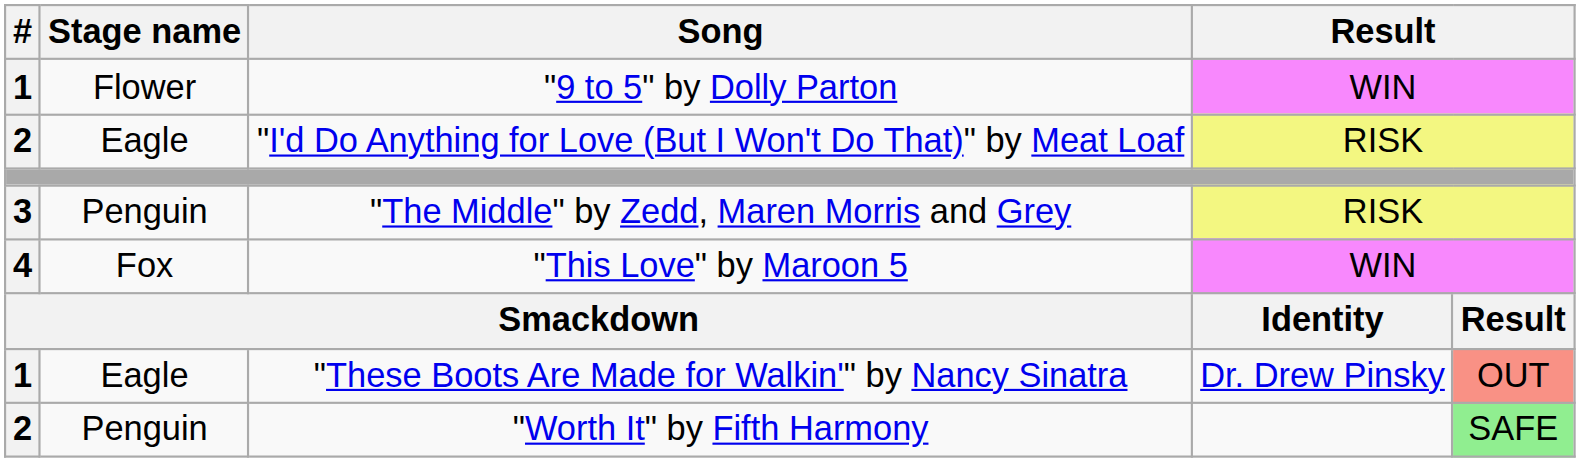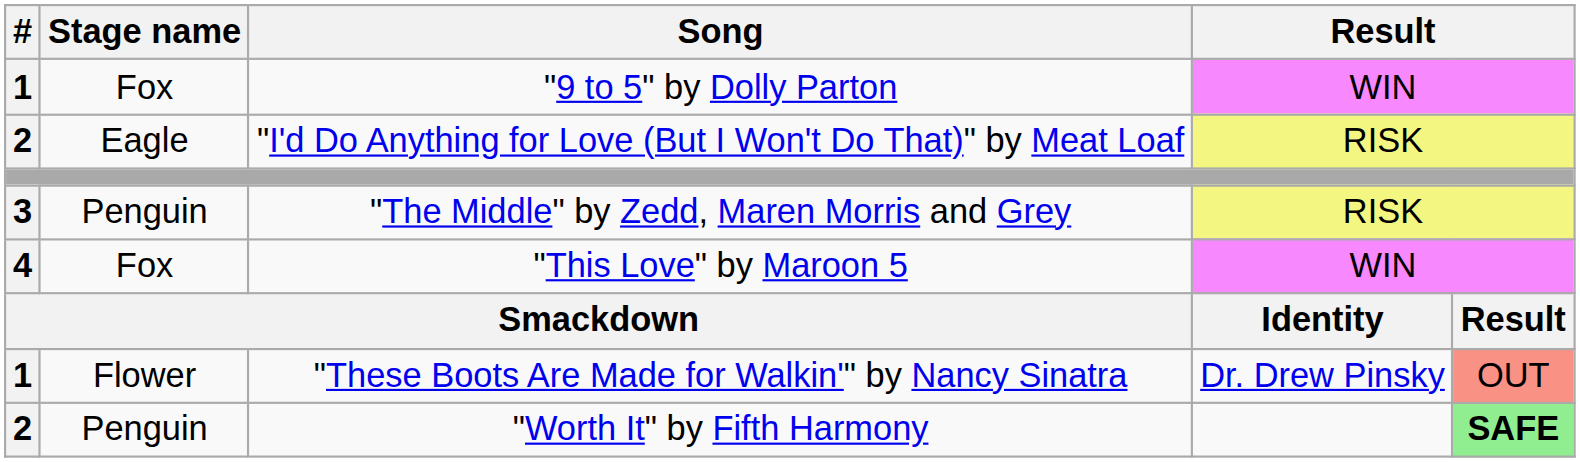"9 to 5" by Dolly Parton | Stage name: Flower -> Fox
"These Boots Are Made for Walkin'" by Nancy Sinatra | Stage name: Eagle -> Flower
"Worth It" by Fifth Harmony | column 5: normal -> bold
